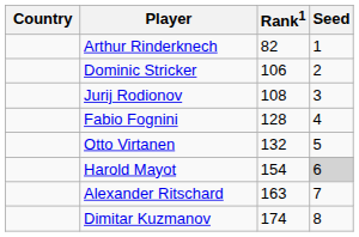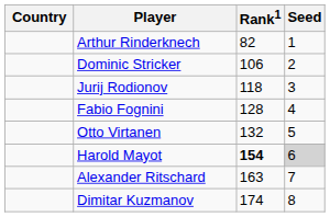Jurij Rodionov | Rank1: 108 -> 118
Harold Mayot | Rank1: normal -> bold
